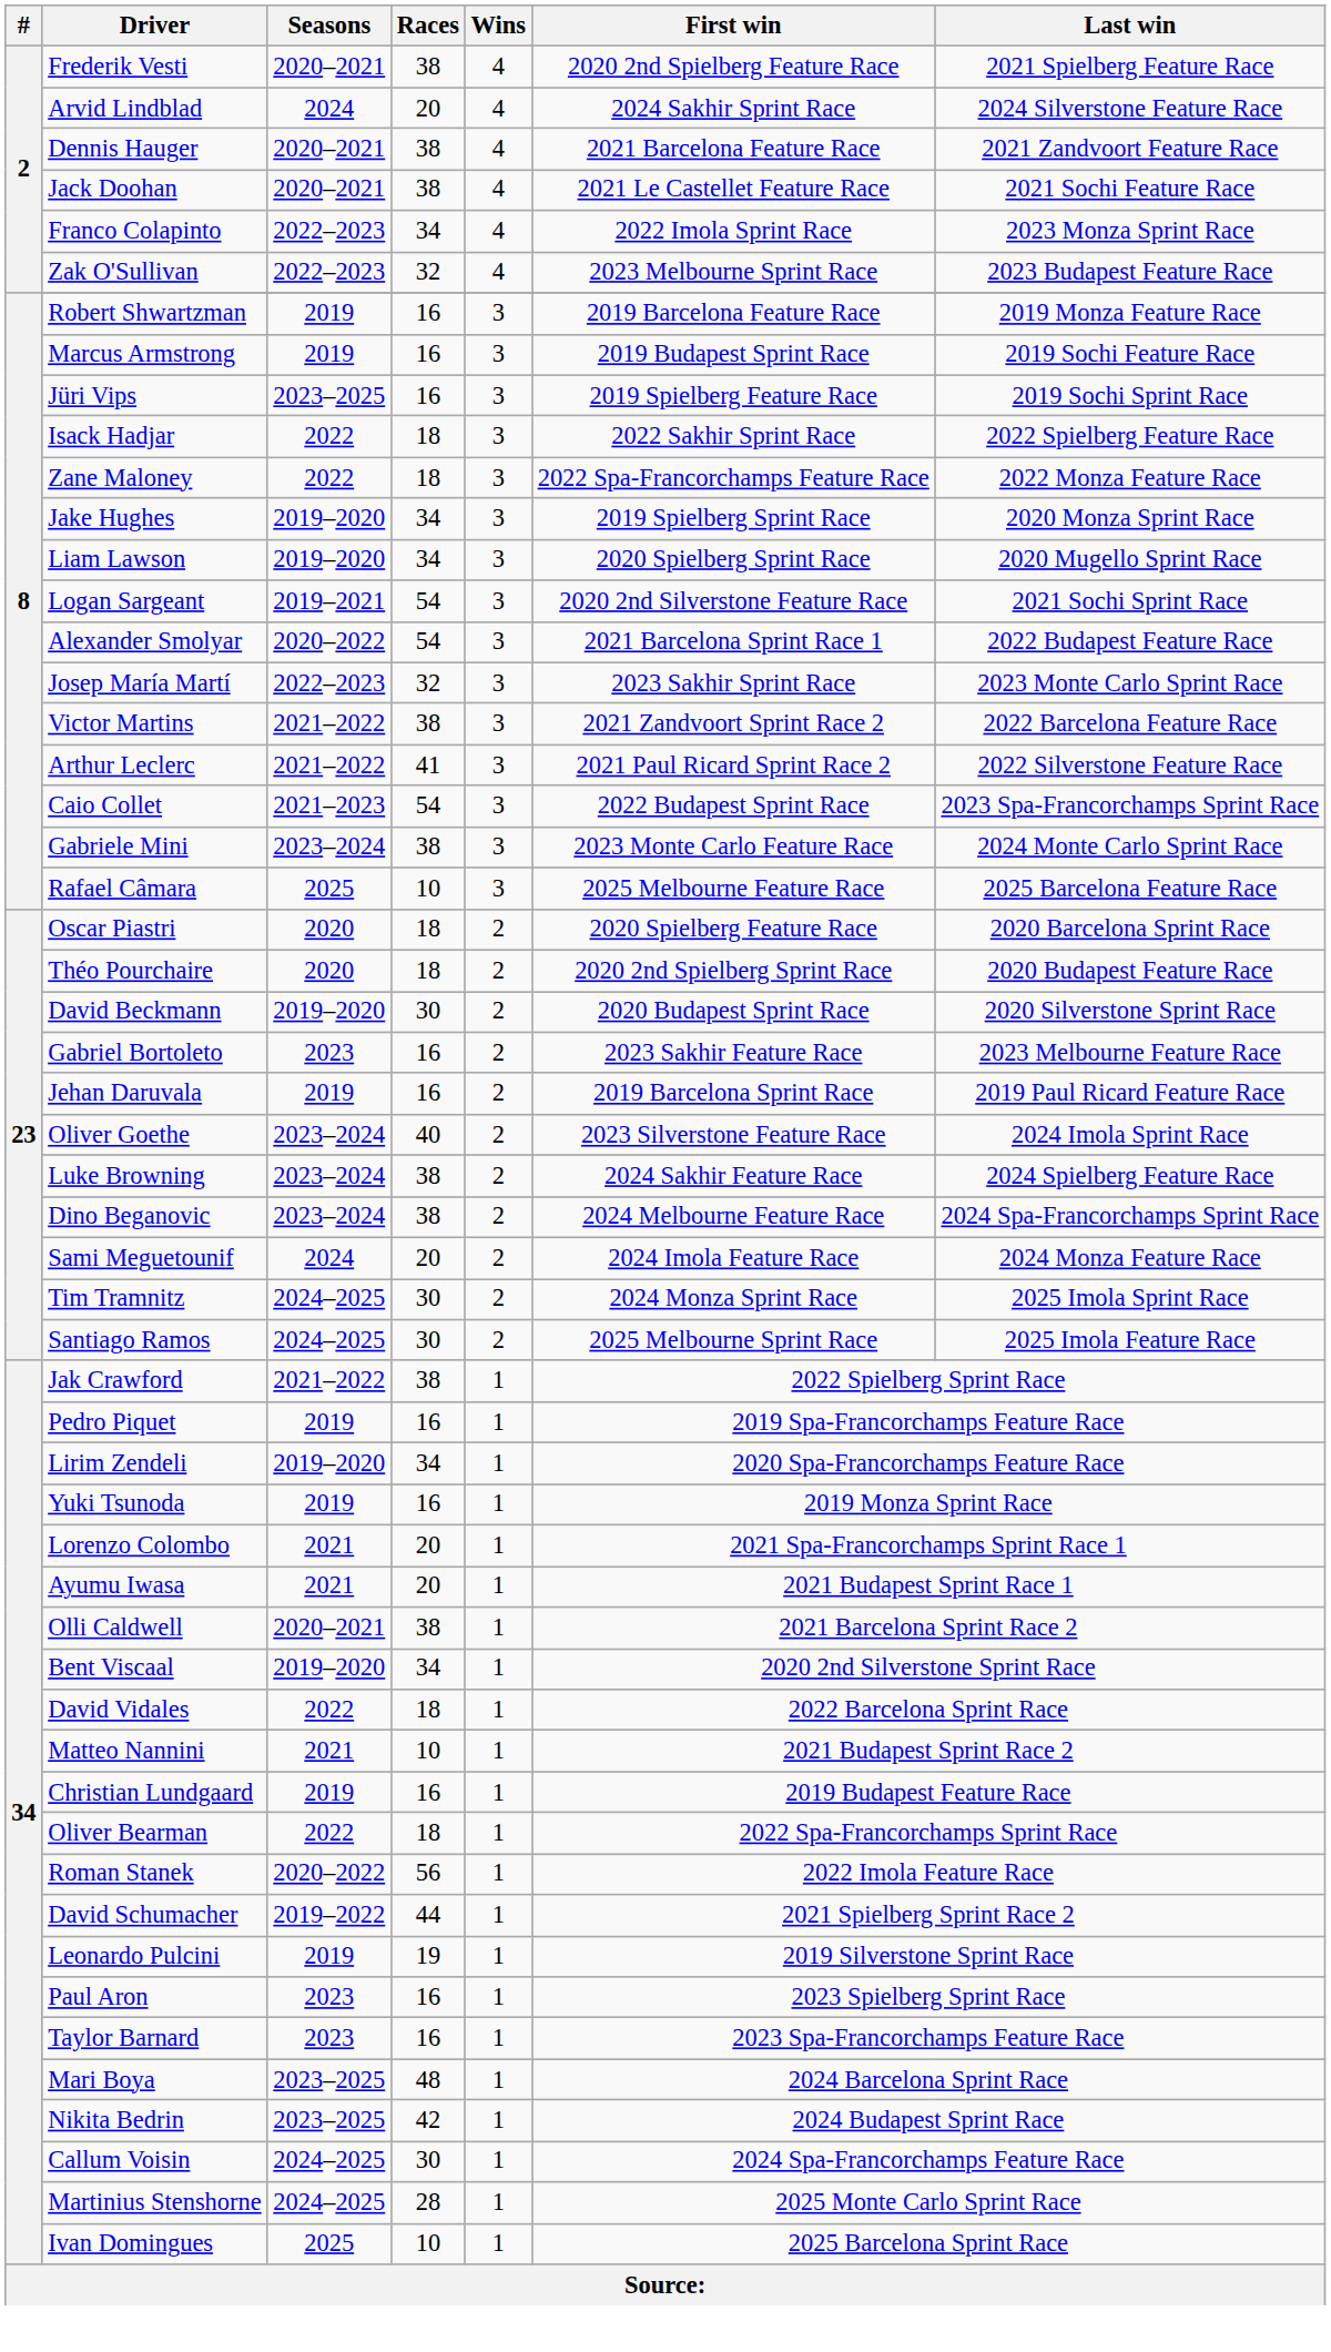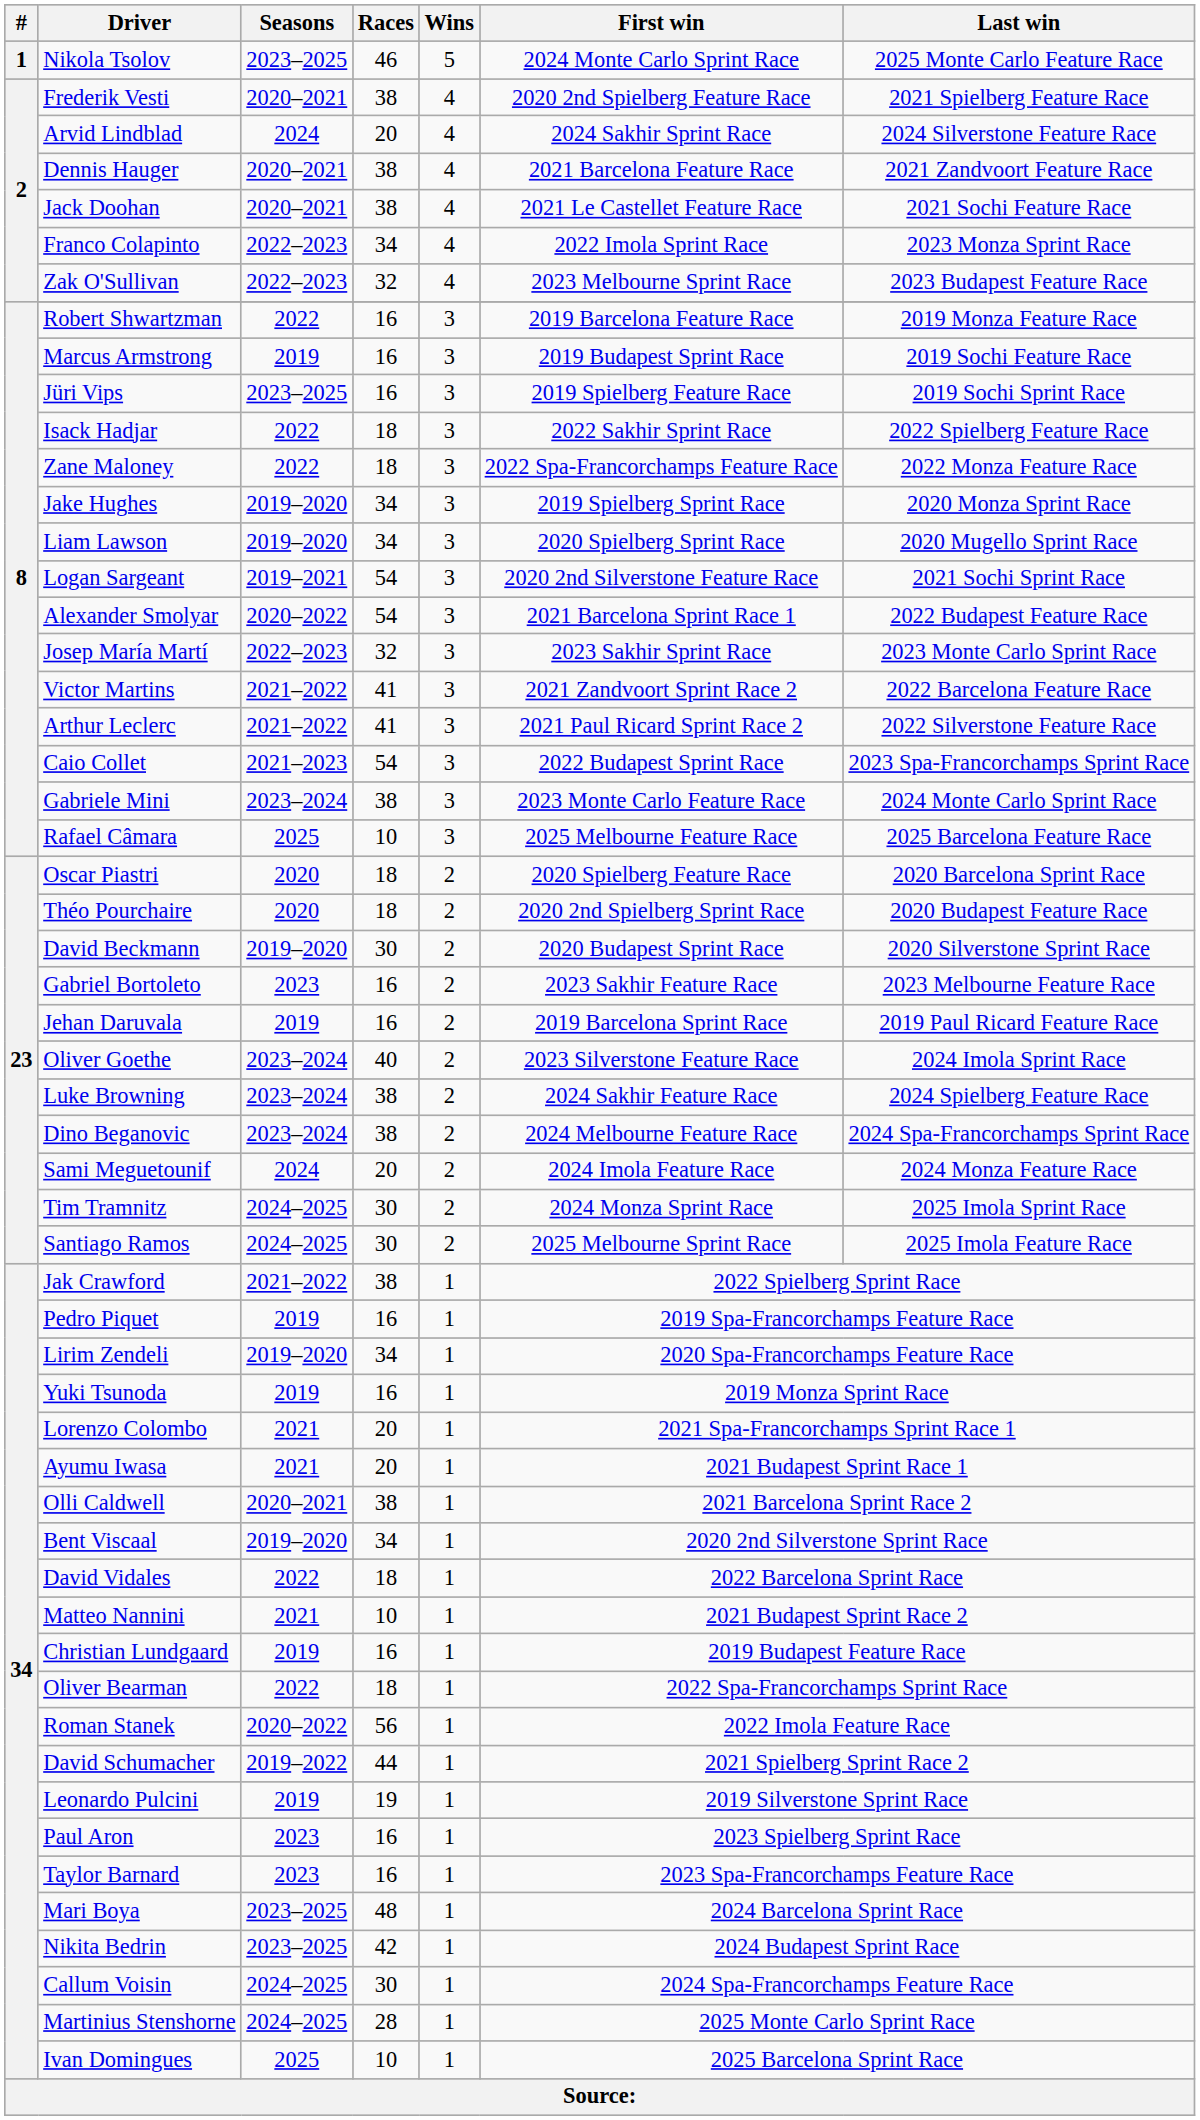+ row: 1 | Nikola Tsolov | 2023–2025 | 46 | 5 | 2024 Monte Carlo Sprint Race | 2025 Monte Carlo Feature Race
Robert Shwartzman | Seasons: 2019 -> 2022
Victor Martins | Races: 38 -> 41
